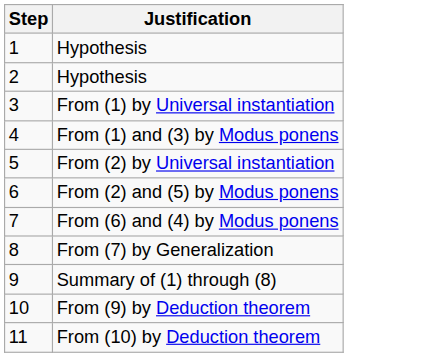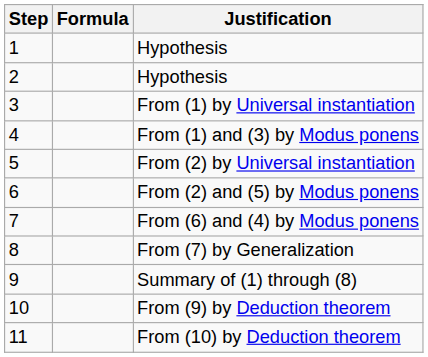+ column: Formula
